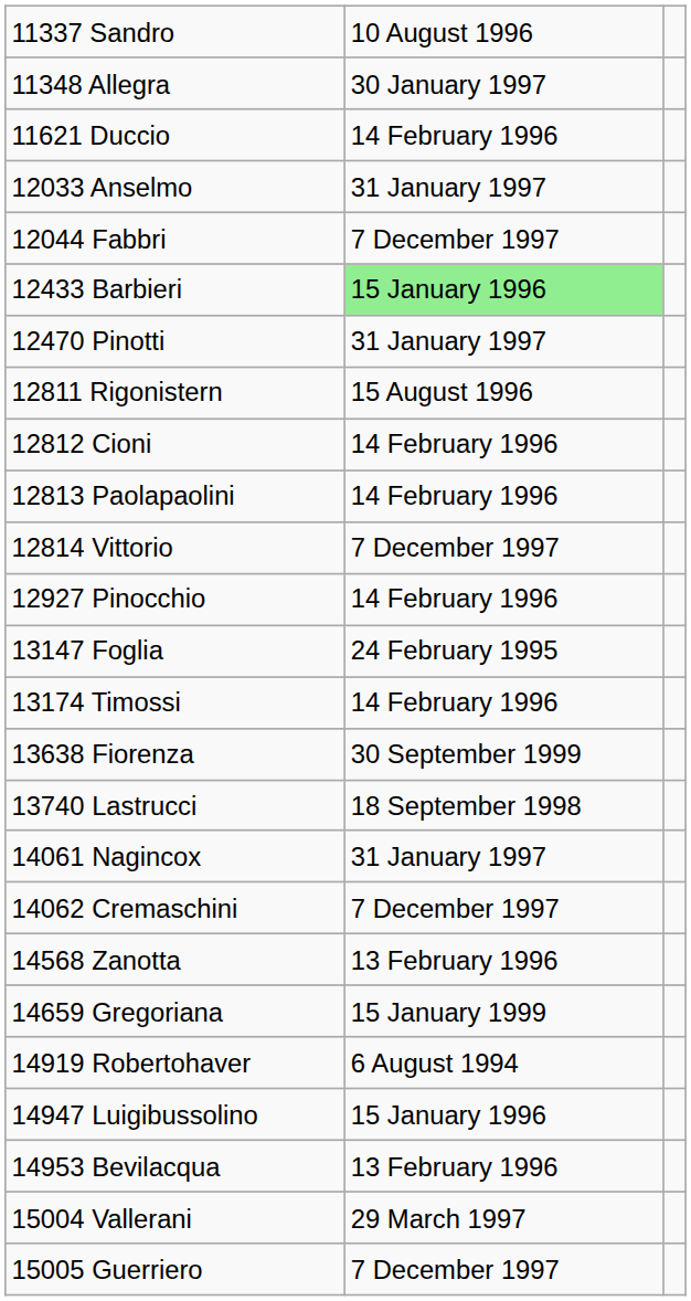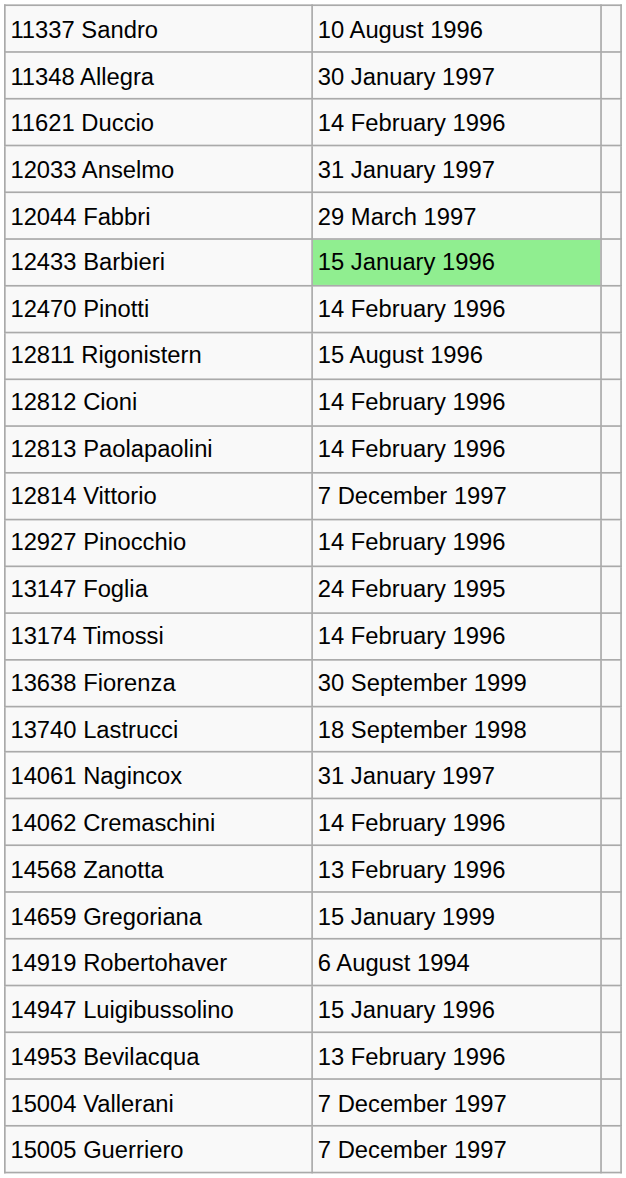12044 Fabbri | column 2: 7 December 1997 -> 29 March 1997
12470 Pinotti | column 2: 31 January 1997 -> 14 February 1996
14062 Cremaschini | column 2: 7 December 1997 -> 14 February 1996
15004 Vallerani | column 2: 29 March 1997 -> 7 December 1997
